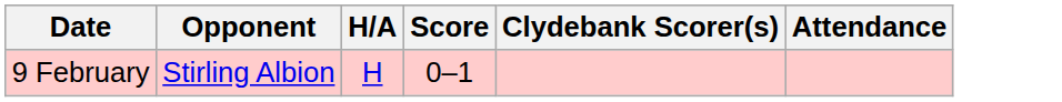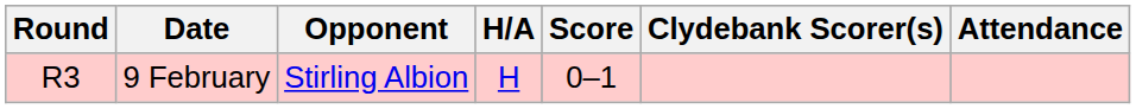+ column: Round | R3
